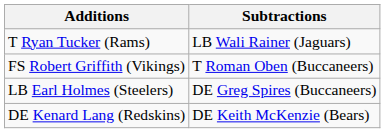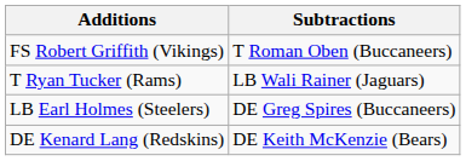rows swapped: T Ryan Tucker (Rams) <-> FS Robert Griffith (Vikings)
